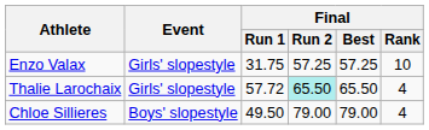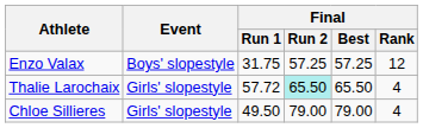Enzo Valax | Event: Girls' slopestyle -> Boys' slopestyle
Enzo Valax | Final / Rank: 10 -> 12
Chloe Sillieres | Event: Boys' slopestyle -> Girls' slopestyle
